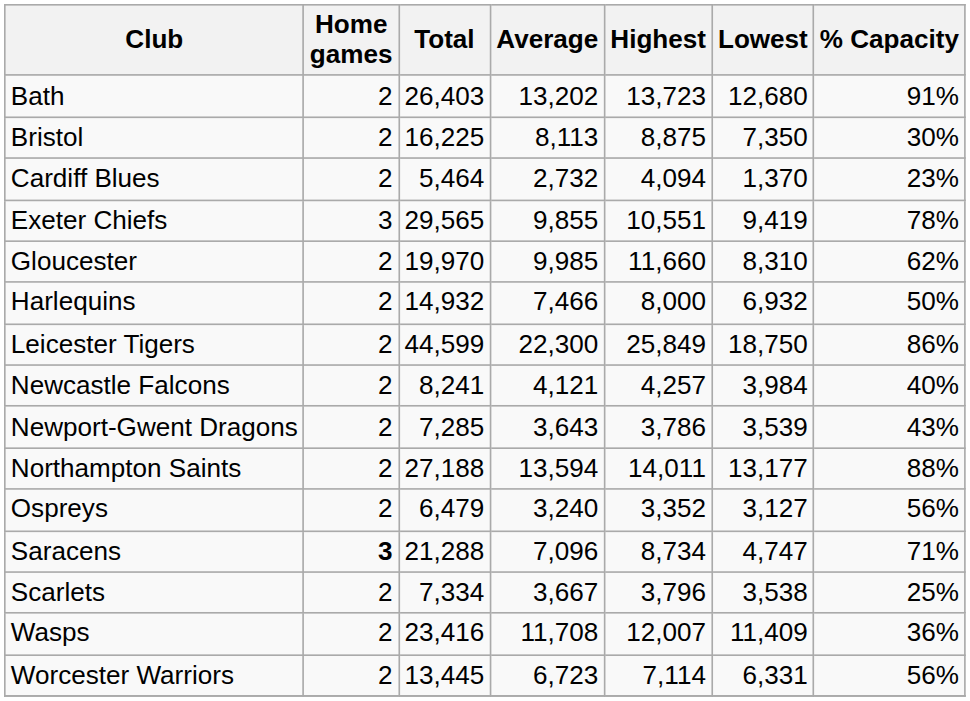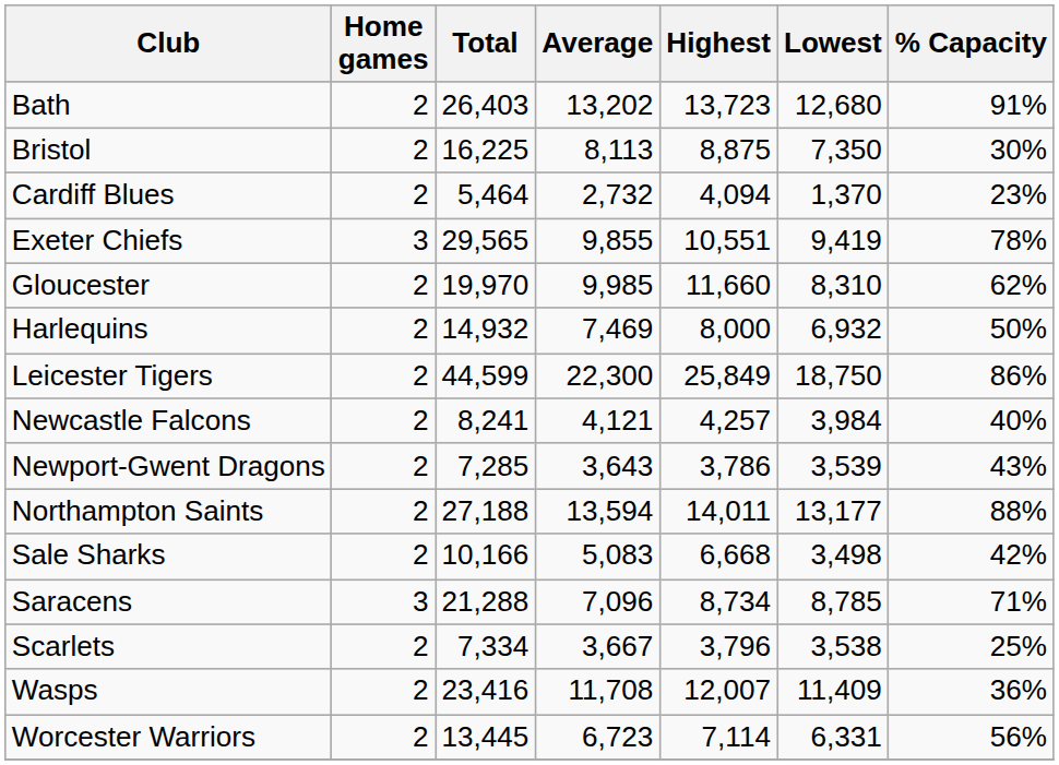Harlequins | Average: 7,466 -> 7,469
- row: Ospreys | 2 | 6,479 | 3,240 | 3,352 | 3,127 | 56%
+ row: Sale Sharks | 2 | 10,166 | 5,083 | 6,668 | 3,498 | 42%
Saracens | Home games: bold -> normal
Saracens | Lowest: 4,747 -> 8,785
